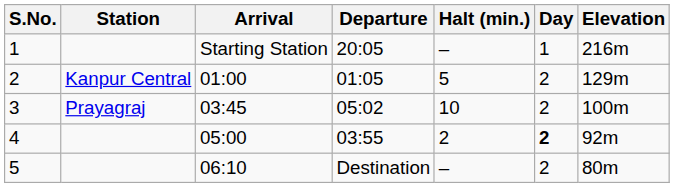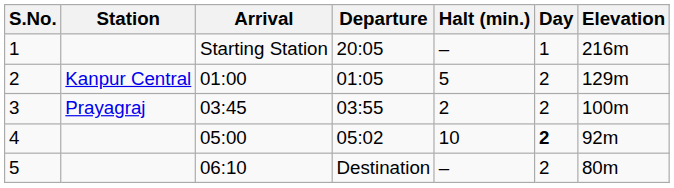3 | Departure: 05:02 -> 03:55
3 | Halt (min.): 10 -> 2
4 | Departure: 03:55 -> 05:02
4 | Halt (min.): 2 -> 10
